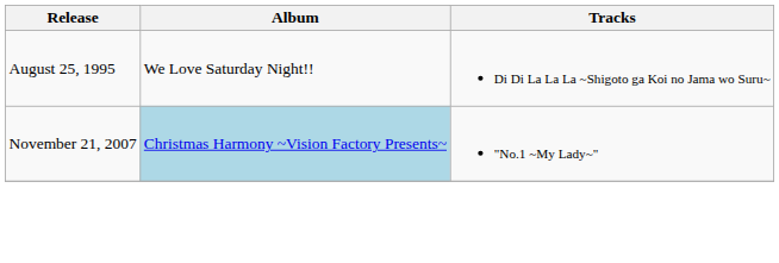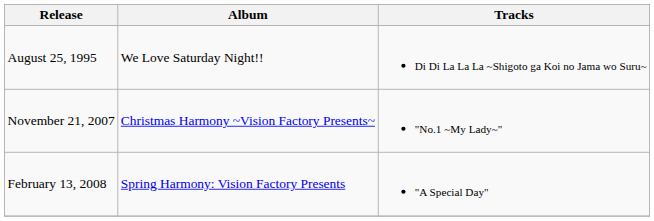November 21, 2007 | Album: lightblue background -> no background
+ row: February 13, 2008 | Spring Harmony: Vision Factory Presents | "A Special Day"
